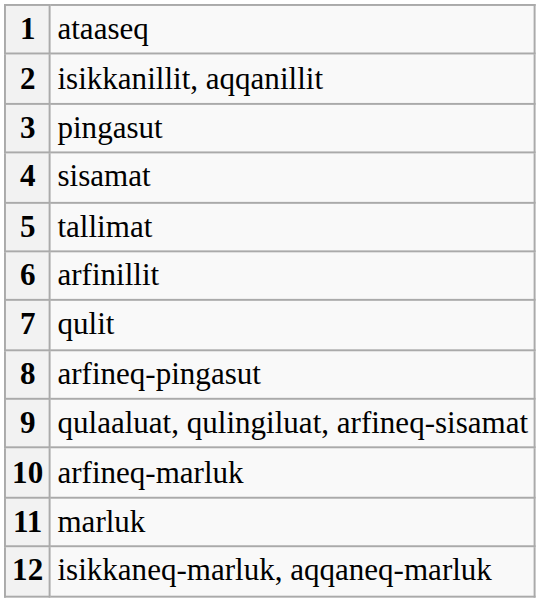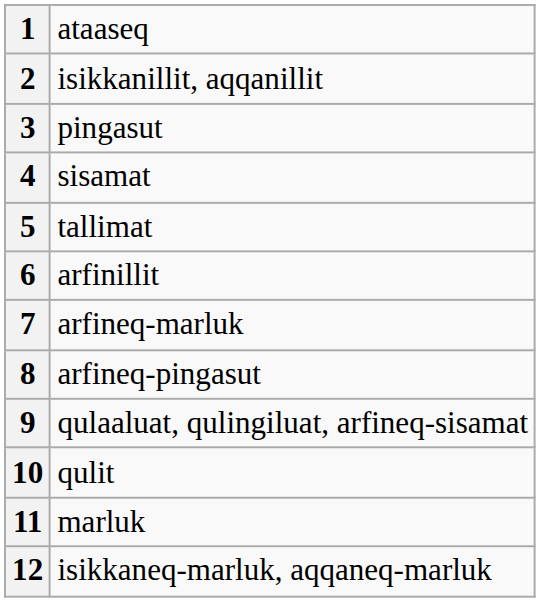7 | column 2: qulit -> arfineq-marluk
10 | column 2: arfineq-marluk -> qulit
